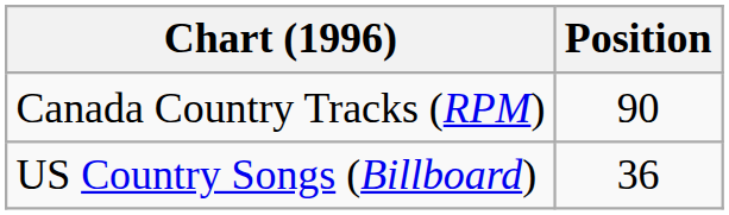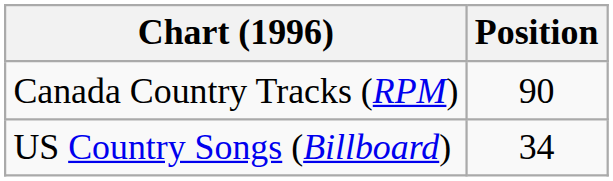US Country Songs (Billboard) | Position: 36 -> 34
